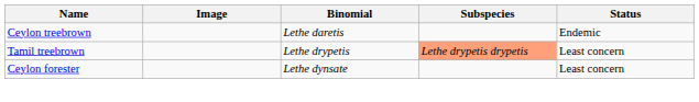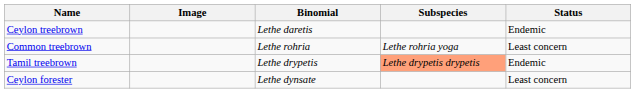+ row: Common treebrown | Lethe rohria | Lethe rohria yoga | Least concern
Tamil treebrown | Status: Least concern -> Endemic
